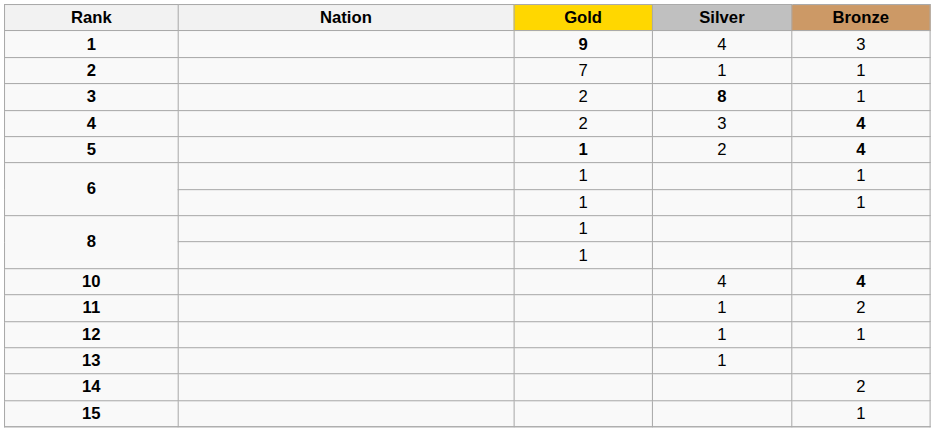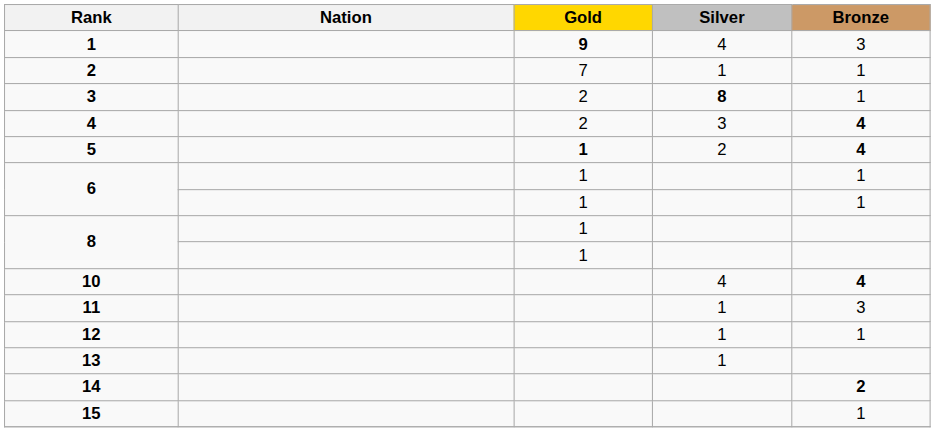11 | Bronze: 2 -> 3
14 | Bronze: normal -> bold
